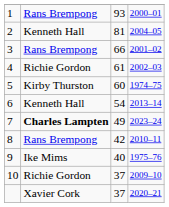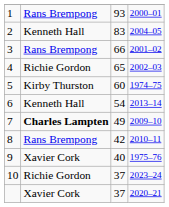2 | column 3: 81 -> 83
4 | column 3: 61 -> 65
7 | column 4: 2023–24 -> 2009–10
9 | column 2: Ike Mims -> Xavier Cork
10 | column 4: 2009–10 -> 2023–24
